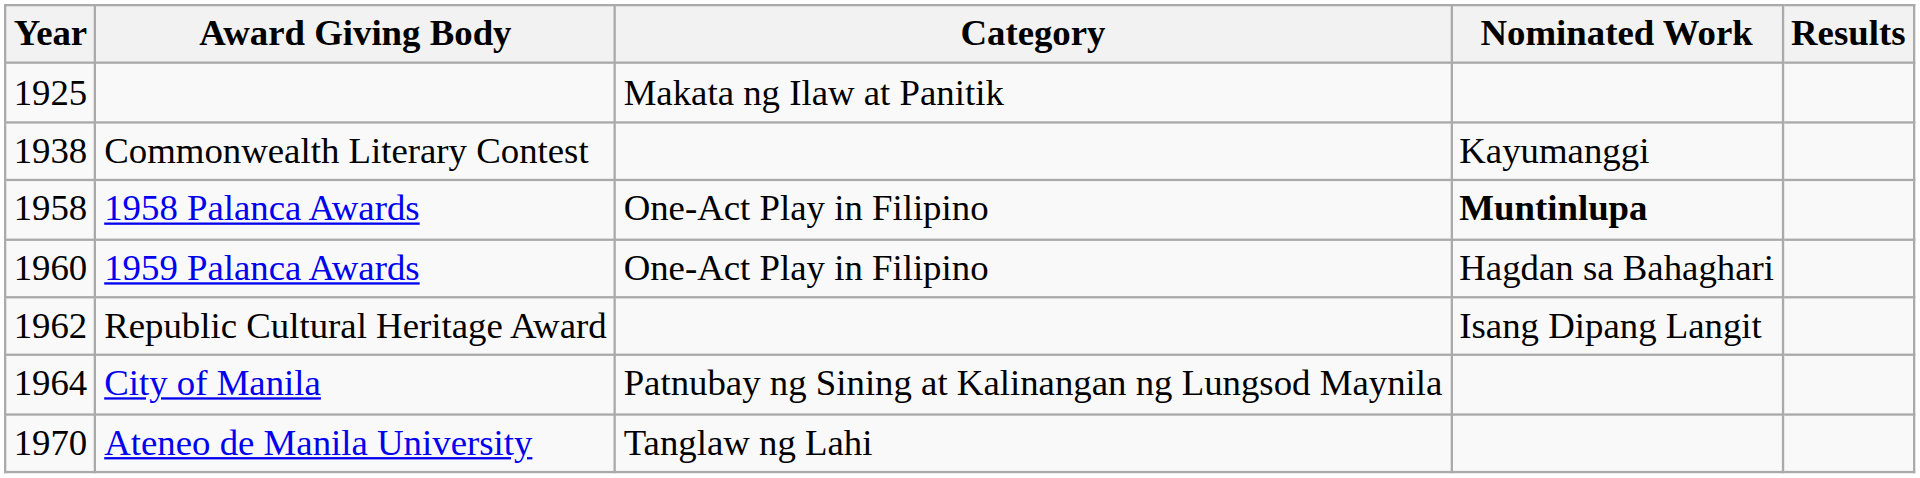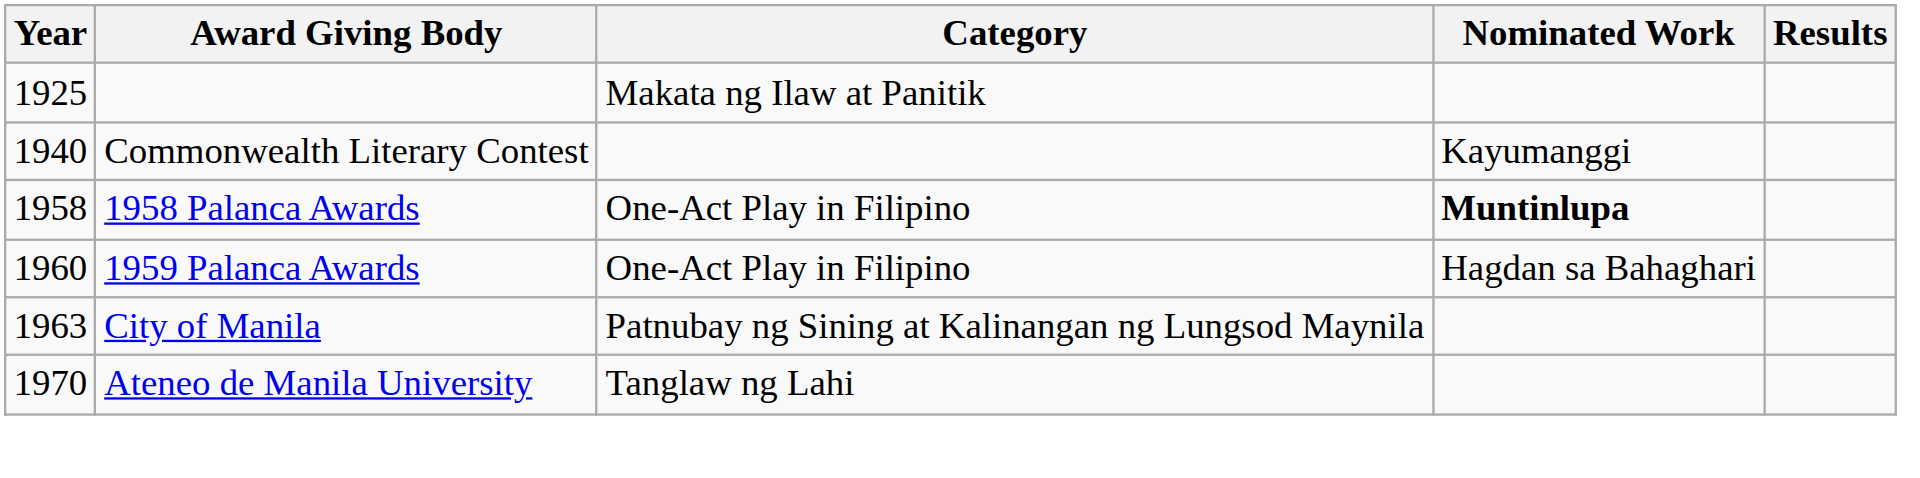Commonwealth Literary Contest | Year: 1938 -> 1940
- row: 1962 | Republic Cultural Heritage Award | Isang Dipang Langit
City of Manila | Year: 1964 -> 1963
